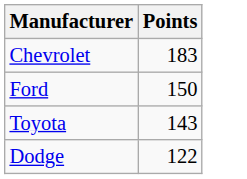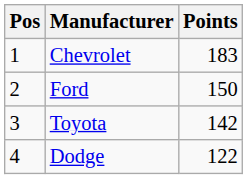+ column: Pos | 1 | 2 | 3 | 4
Toyota | Points: 143 -> 142
